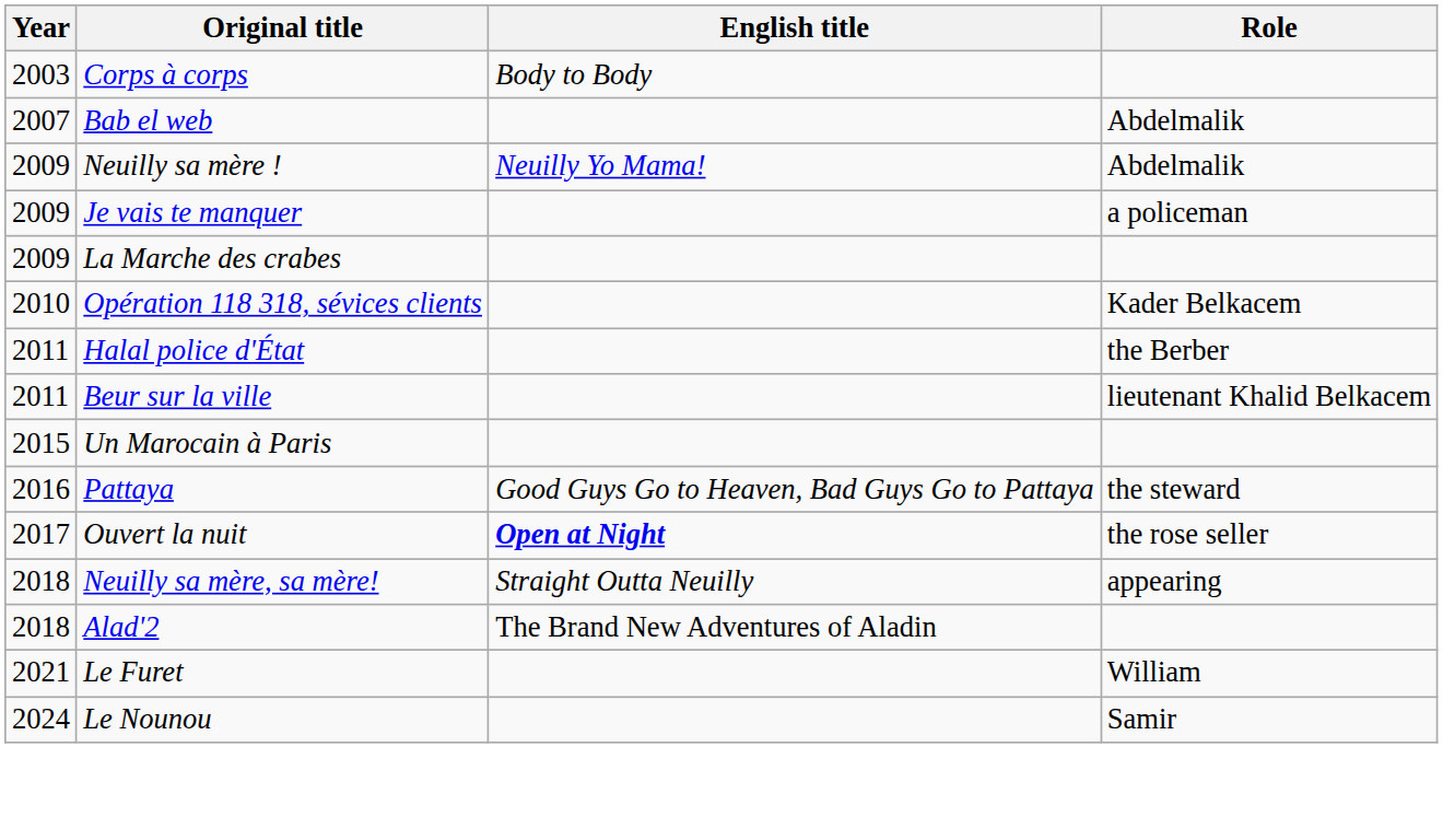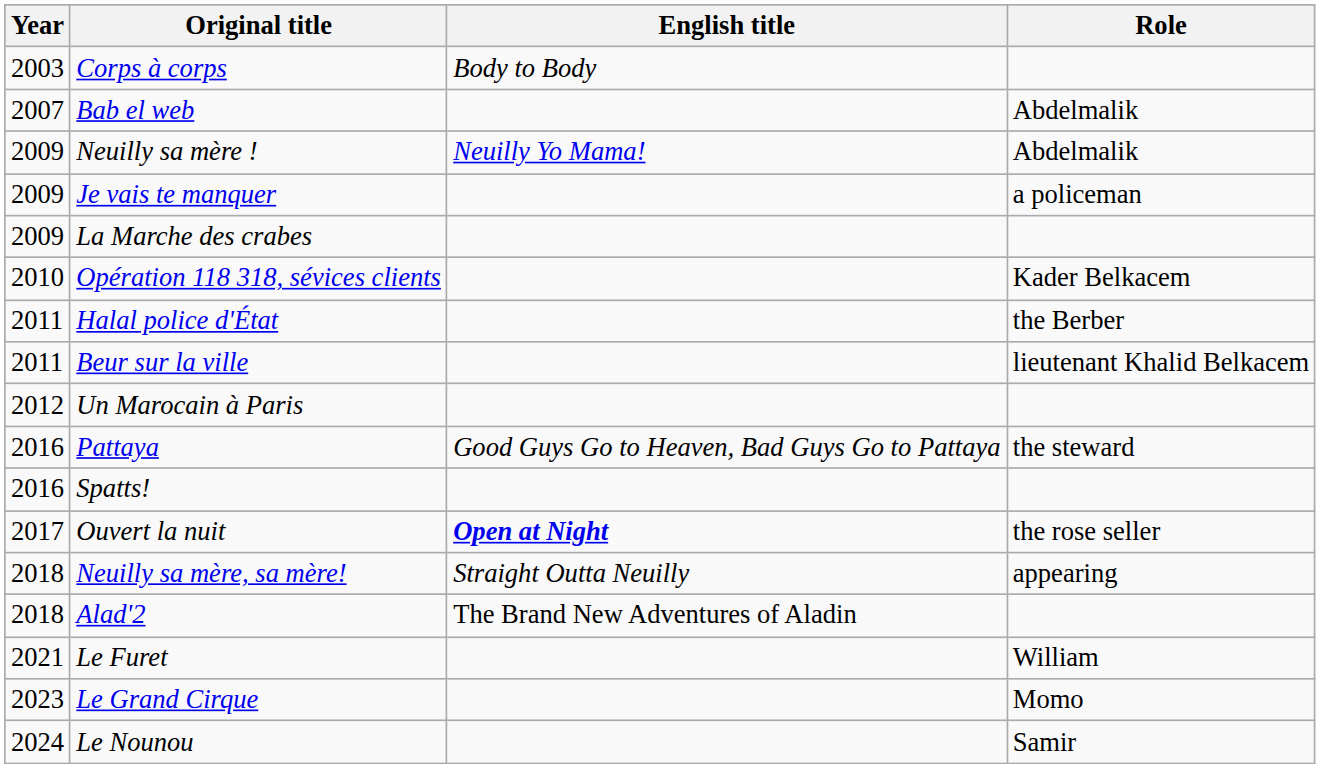Un Marocain à Paris | Year: 2015 -> 2012
+ row: 2016 | Spatts!
+ row: 2023 | Le Grand Cirque | Momo
